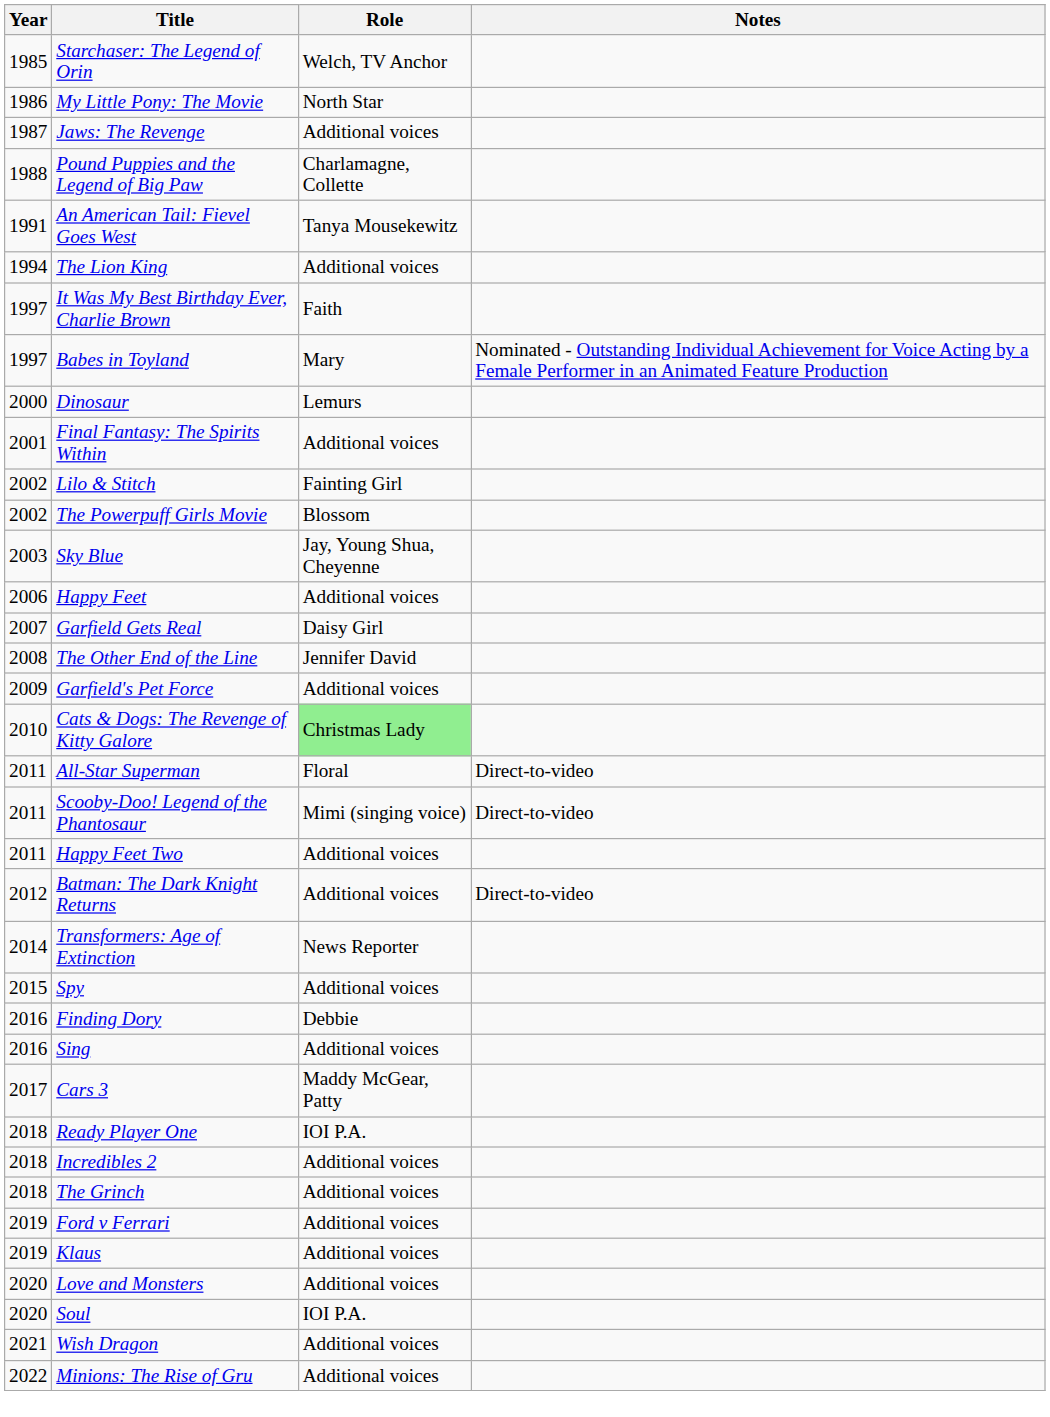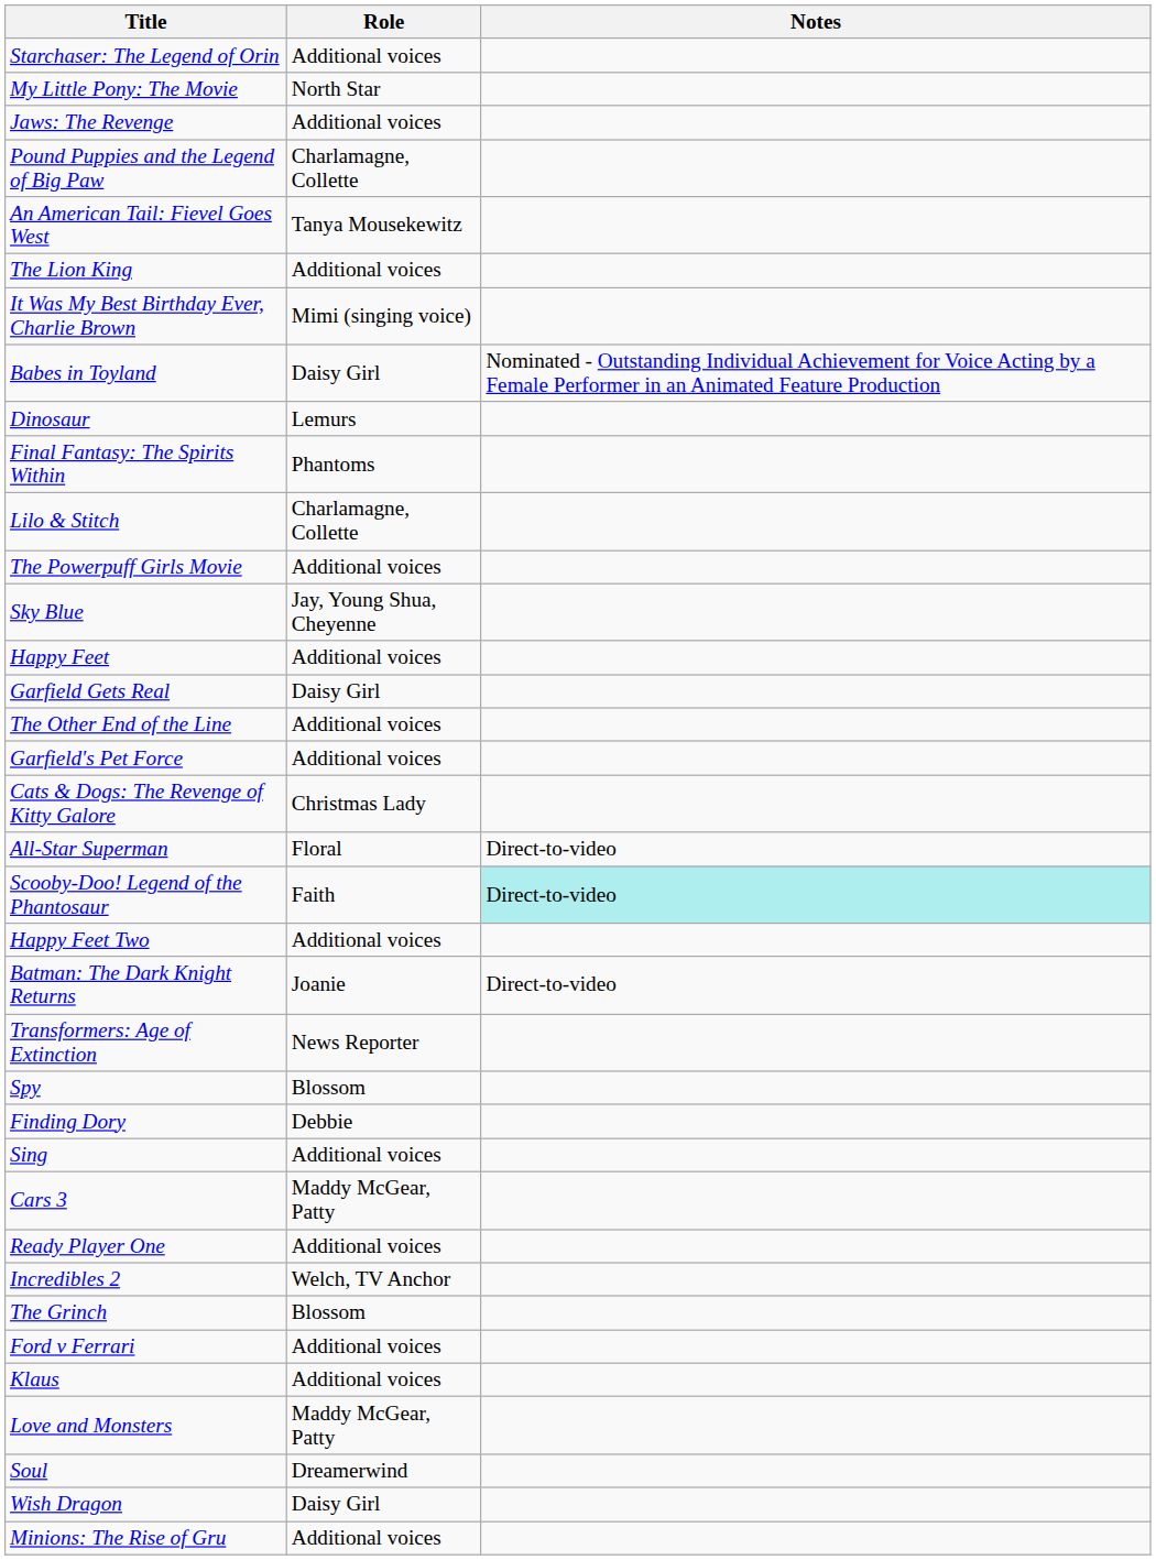- column: Year | 1985 | 1986 | 1987 | 1988 | 1991 | 1994 | 1997 | 1997 | 2000 | 2001 | 2002 | 2002 | 2003 | 2006 | 2007 | 2008 | 2009 | 2010 | 2011 | 2011 | 2011 | 2012 | 2014 | 2015 | 2016 | 2016 | 2017 | 2018 | 2018 | 2018 | 2019 | 2019 | 2020 | 2020 | 2021 | 2022
Starchaser: The Legend of Orin | Role: Welch, TV Anchor -> Additional voices
It Was My Best Birthday Ever, Charlie Brown | Role: Faith -> Mimi (singing voice)
Babes in Toyland | Role: Mary -> Daisy Girl
Final Fantasy: The Spirits Within | Role: Additional voices -> Phantoms
Lilo & Stitch | Role: Fainting Girl -> Charlamagne, Collette
The Powerpuff Girls Movie | Role: Blossom -> Additional voices
The Other End of the Line | Role: Jennifer David -> Additional voices
Cats & Dogs: The Revenge of Kitty Galore | Role: lightgreen background -> no background
Scooby-Doo! Legend of the Phantosaur | Role: Mimi (singing voice) -> Faith
Scooby-Doo! Legend of the Phantosaur | Notes: no background -> paleturquoise background
Batman: The Dark Knight Returns | Role: Additional voices -> Joanie
Spy | Role: Additional voices -> Blossom
Ready Player One | Role: IOI P.A. -> Additional voices
Incredibles 2 | Role: Additional voices -> Welch, TV Anchor
The Grinch | Role: Additional voices -> Blossom
Love and Monsters | Role: Additional voices -> Maddy McGear, Patty
Soul | Role: IOI P.A. -> Dreamerwind
Wish Dragon | Role: Additional voices -> Daisy Girl
